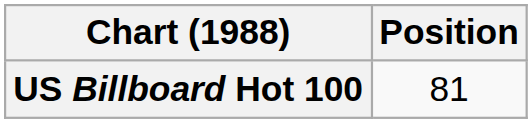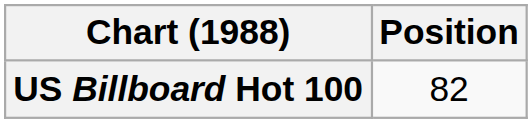US Billboard Hot 100 | Position: 81 -> 82
